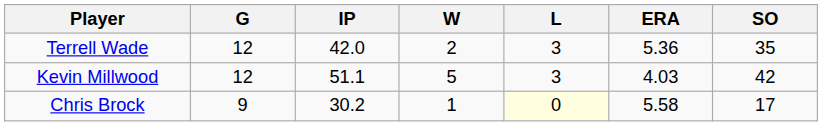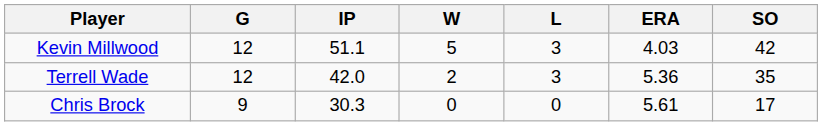rows swapped: Kevin Millwood <-> Terrell Wade
Chris Brock | IP: 30.2 -> 30.3
Chris Brock | W: 1 -> 0
Chris Brock | L: lightyellow background -> no background
Chris Brock | ERA: 5.58 -> 5.61
